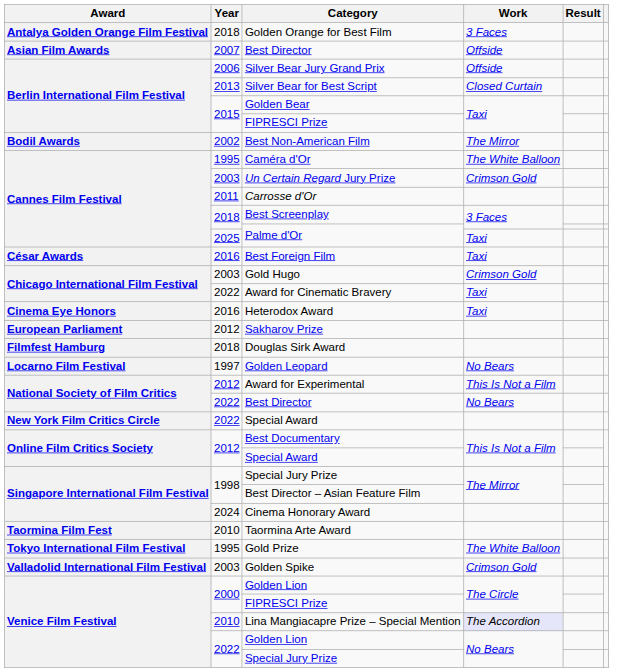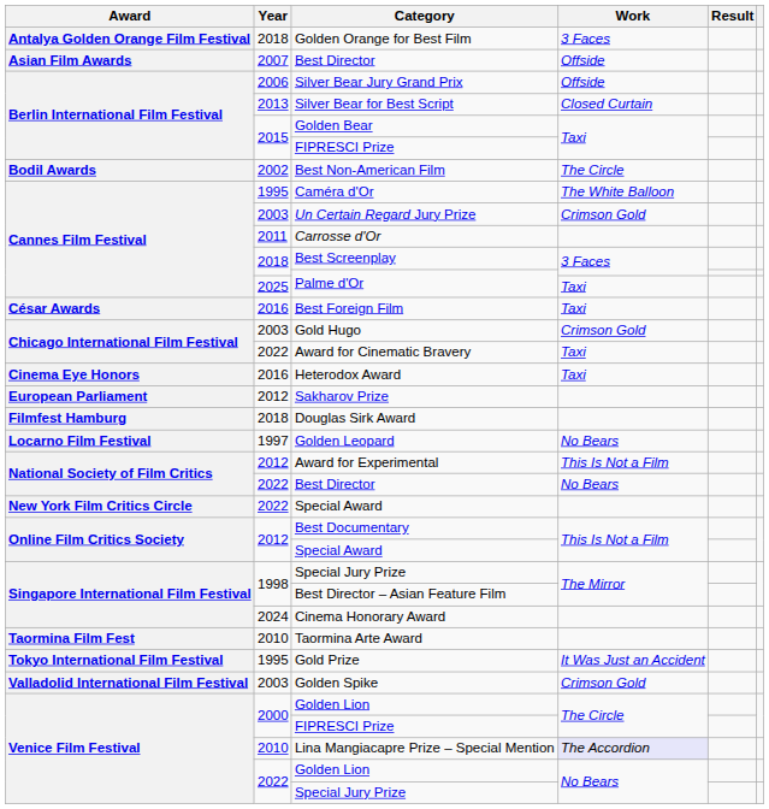Best Non-American Film | Work: The Mirror -> The Circle
Gold Prize | Work: The White Balloon -> It Was Just an Accident
